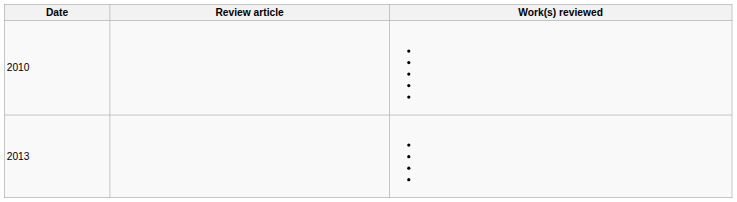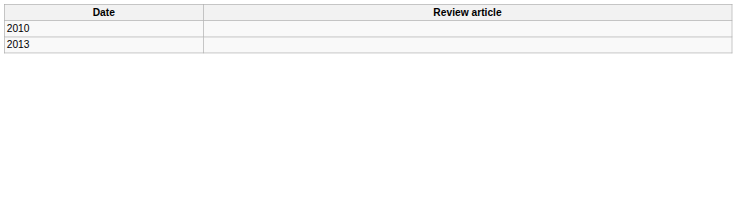- column: Work(s) reviewed
